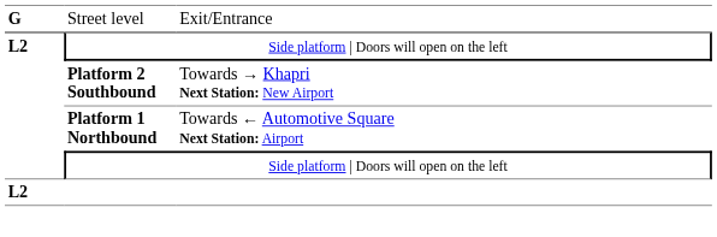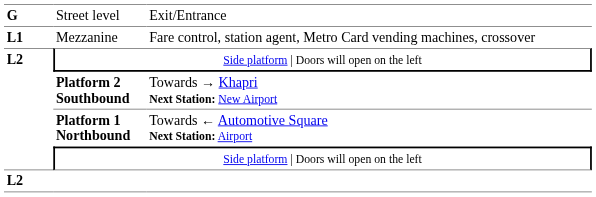+ row: L1 | Mezzanine | Fare control, station agent, Metro Card vending machines, crossover
